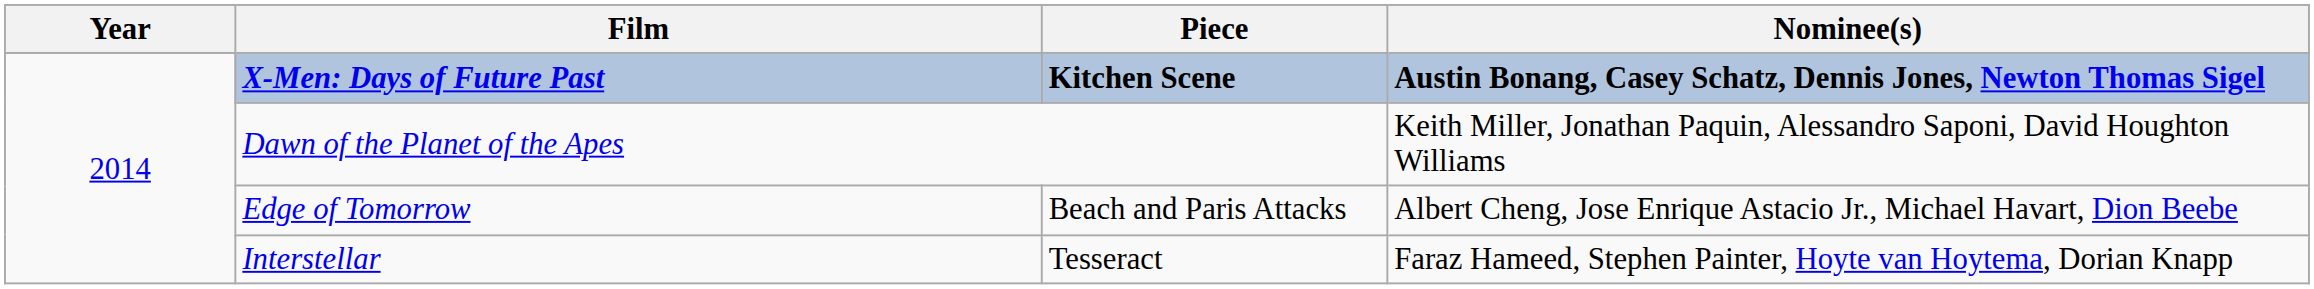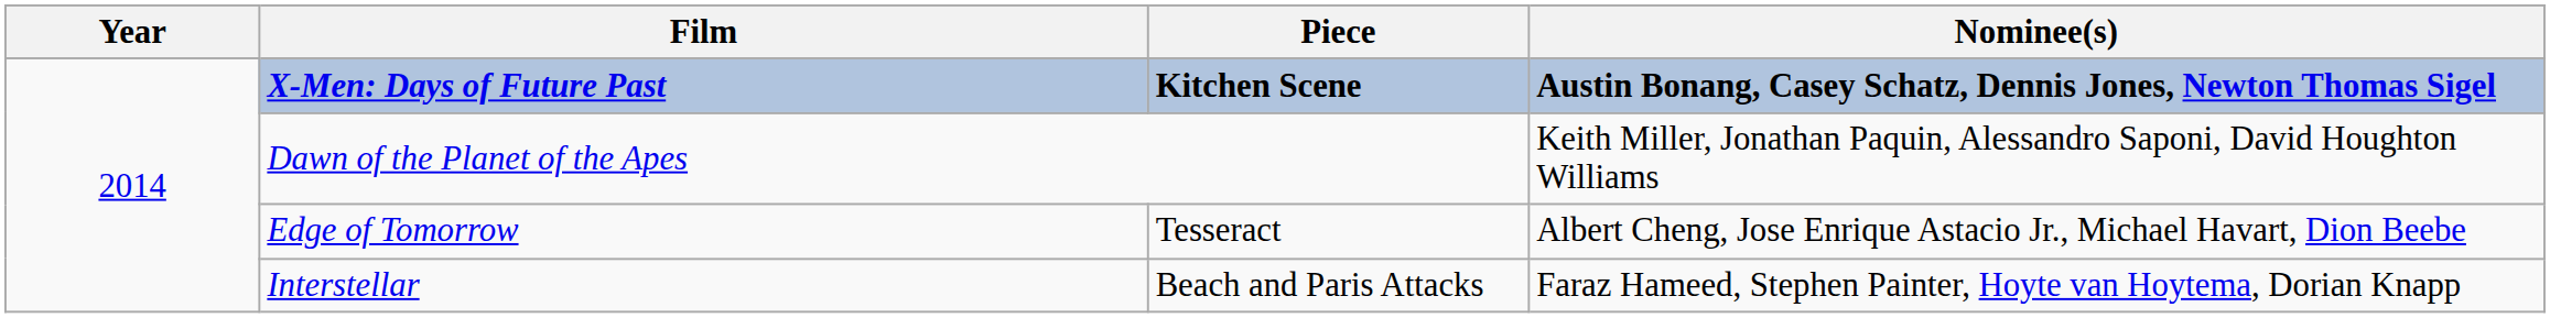Edge of Tomorrow | Piece: Beach and Paris Attacks -> Tesseract
Interstellar | Piece: Tesseract -> Beach and Paris Attacks
